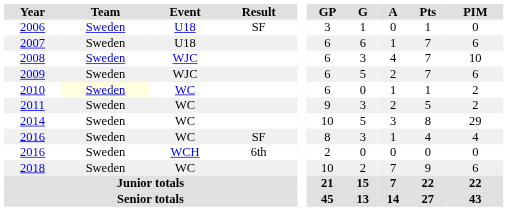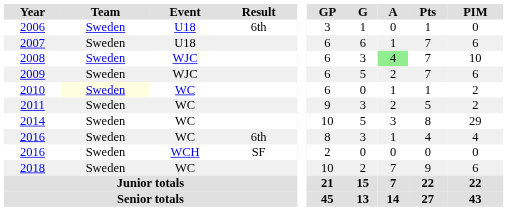2006 | Result: SF -> 6th
2008 | A: no background -> lightgreen background
2016 / WC | Result: SF -> 6th
2016 / WCH | Result: 6th -> SF
